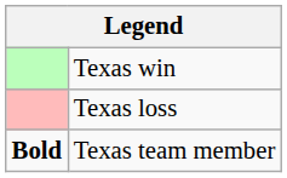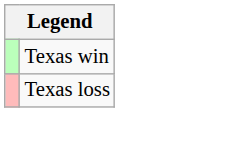- row: Bold | Texas team member
